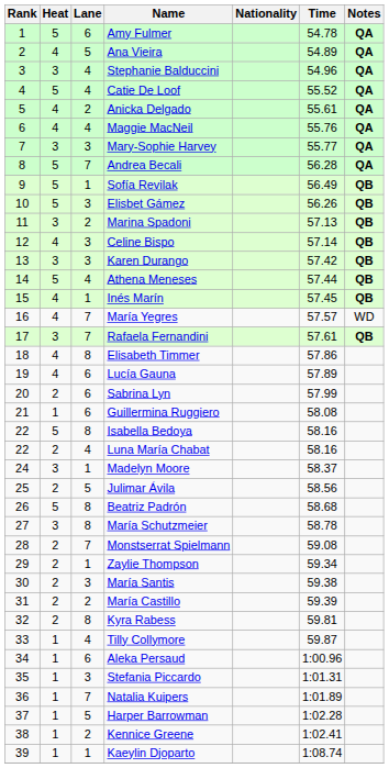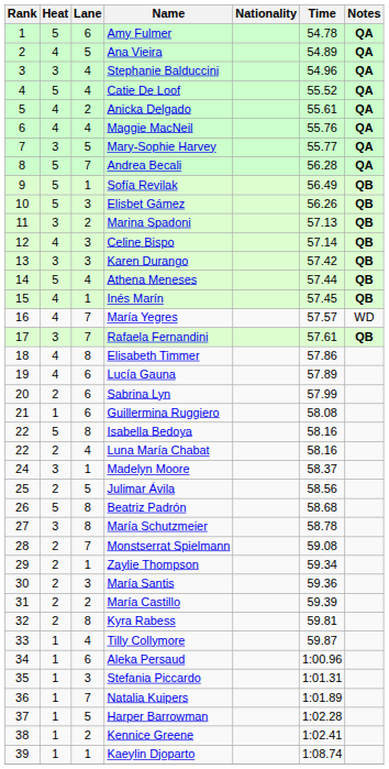Mary-Sophie Harvey | Lane: 3 -> 5
María Santis | Time: 59.38 -> 59.36
